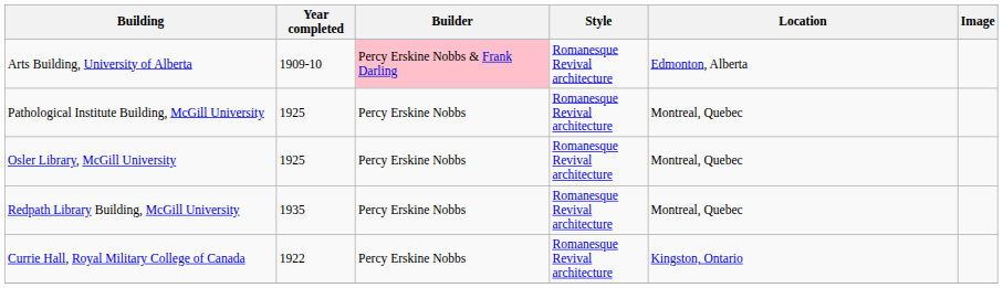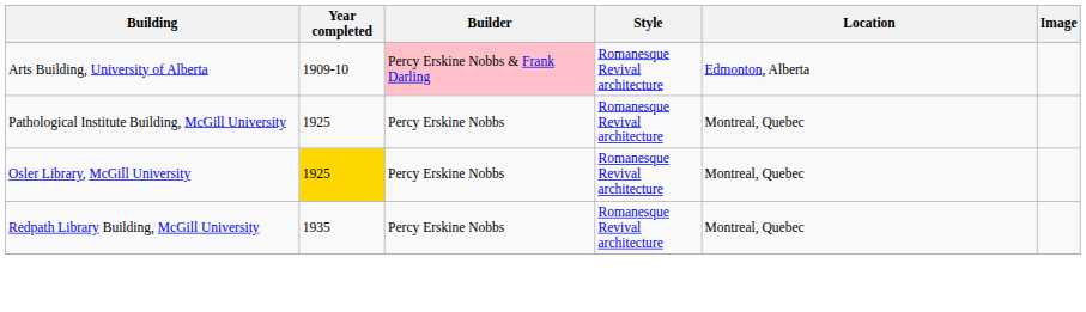Osler Library, McGill University | Year completed: no background -> gold background
- row: Currie Hall, Royal Military College of Canada | 1922 | Percy Erskine Nobbs | Romanesque Revival architecture | Kingston, Ontario
